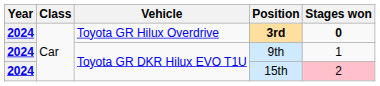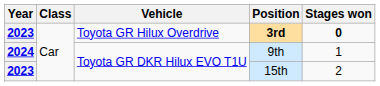3rd | Year: 2024 -> 2023
15th | Year: 2024 -> 2023
15th | Stages won: pink background -> no background
